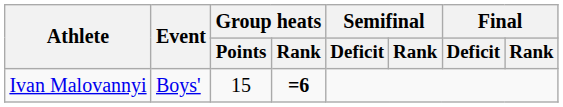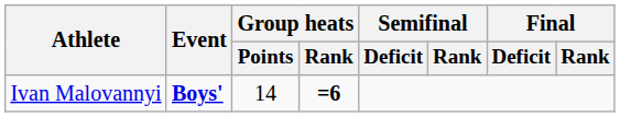Ivan Malovannyi | Event: normal -> bold
Ivan Malovannyi | Group heats / Points: 15 -> 14
